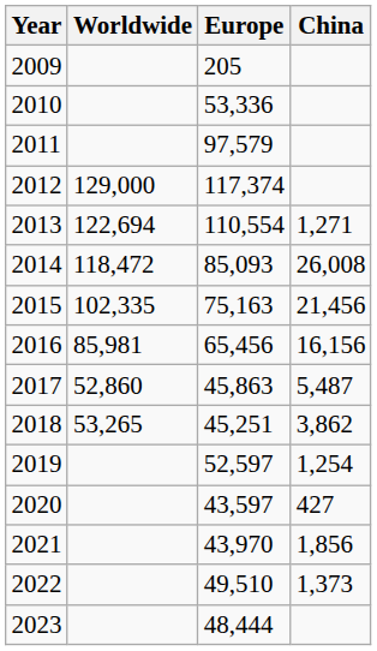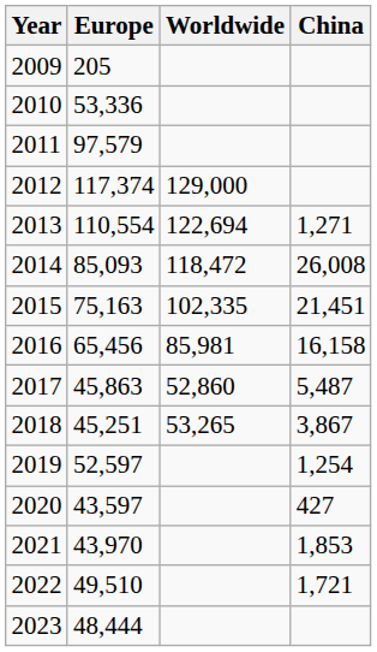columns swapped: Worldwide <-> Europe
2015 | China: 21,456 -> 21,451
2016 | China: 16,156 -> 16,158
2018 | China: 3,862 -> 3,867
2021 | China: 1,856 -> 1,853
2022 | China: 1,373 -> 1,721
